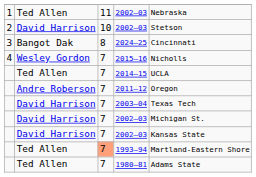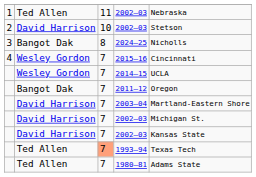2024–25 | column 5: Cincinnati -> Nicholls
2015–16 | column 5: Nicholls -> Cincinnati
2014–15 | column 2: Ted Allen -> Wesley Gordon
2011–12 | column 2: Andre Roberson -> Bangot Dak
2003–04 | column 5: Texas Tech -> Martland-Eastern Shore
1993–94 | column 5: Martland-Eastern Shore -> Texas Tech
